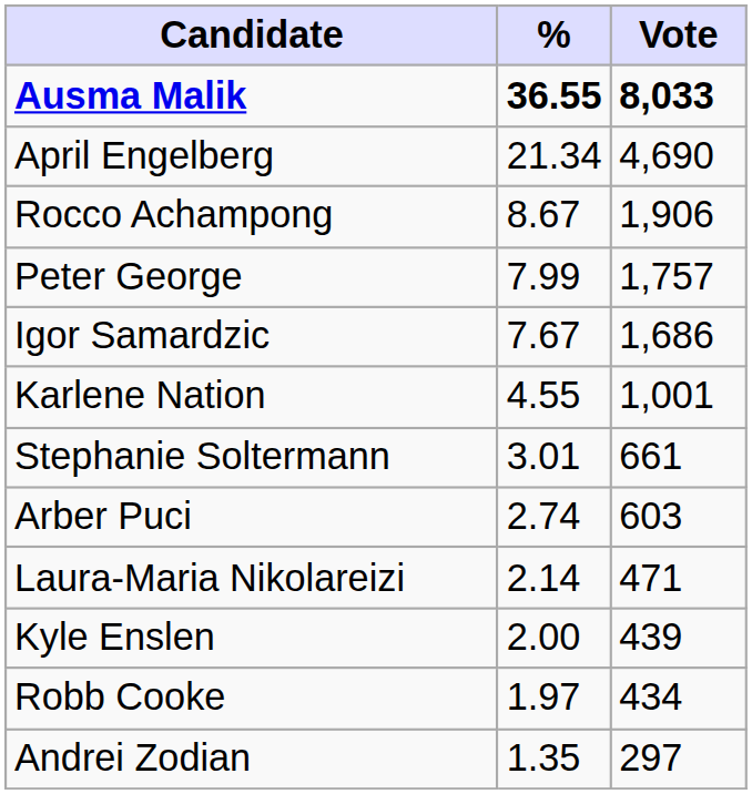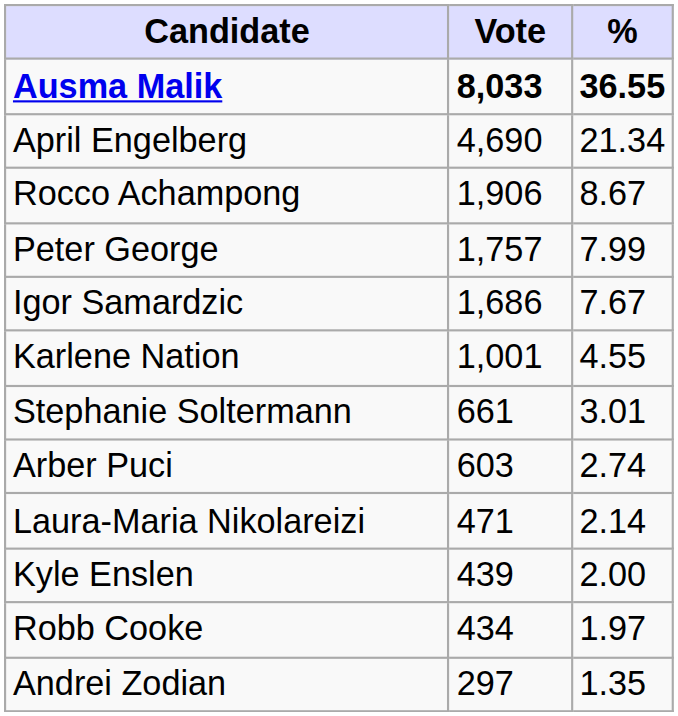columns swapped: Vote <-> %
